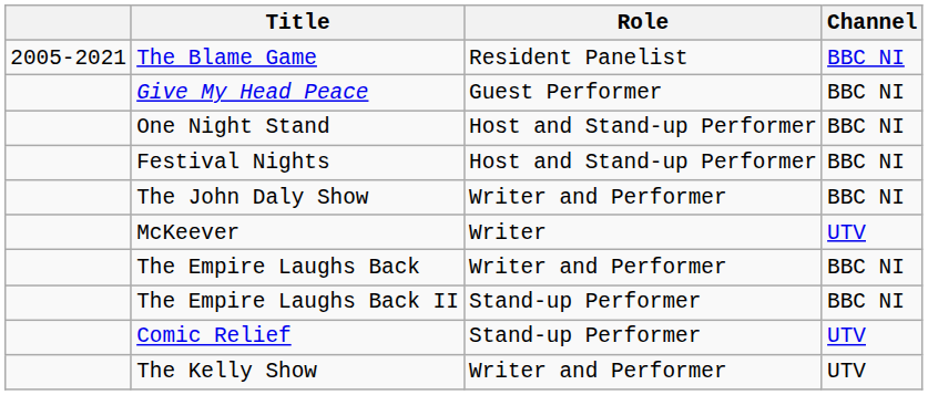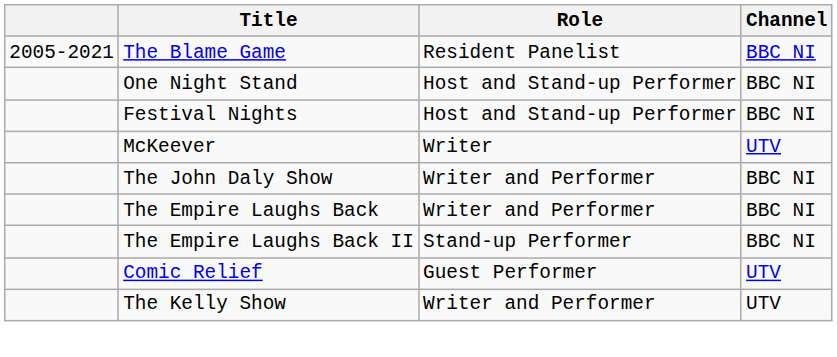- row: Give My Head Peace | Guest Performer | BBC NI
rows swapped: The John Daly Show <-> McKeever
Comic Relief | Role: Stand-up Performer -> Guest Performer
